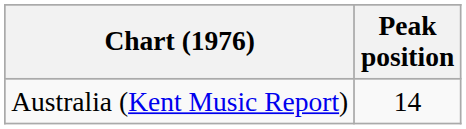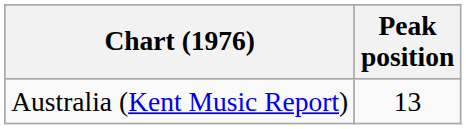Australia (Kent Music Report) | Peak position: 14 -> 13
